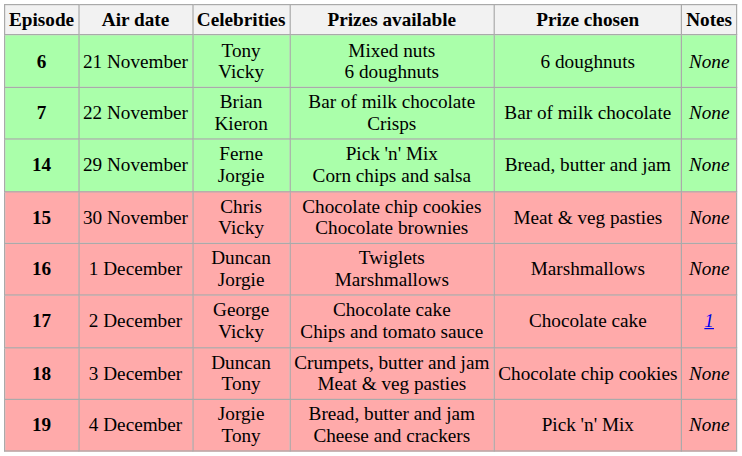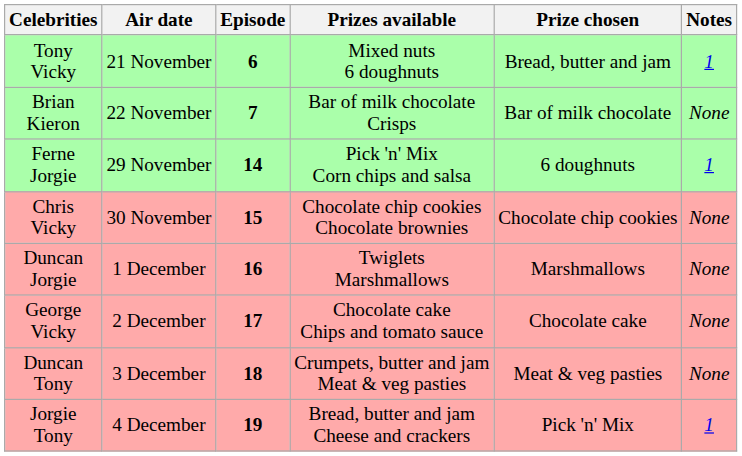columns swapped: Episode <-> Celebrities
21 November | Prize chosen: 6 doughnuts -> Bread, butter and jam
21 November | Notes: None -> 1
29 November | Prize chosen: Bread, butter and jam -> 6 doughnuts
29 November | Notes: None -> 1
30 November | Prize chosen: Meat & veg pasties -> Chocolate chip cookies
2 December | Notes: 1 -> None
3 December | Prize chosen: Chocolate chip cookies -> Meat & veg pasties
4 December | Notes: None -> 1
